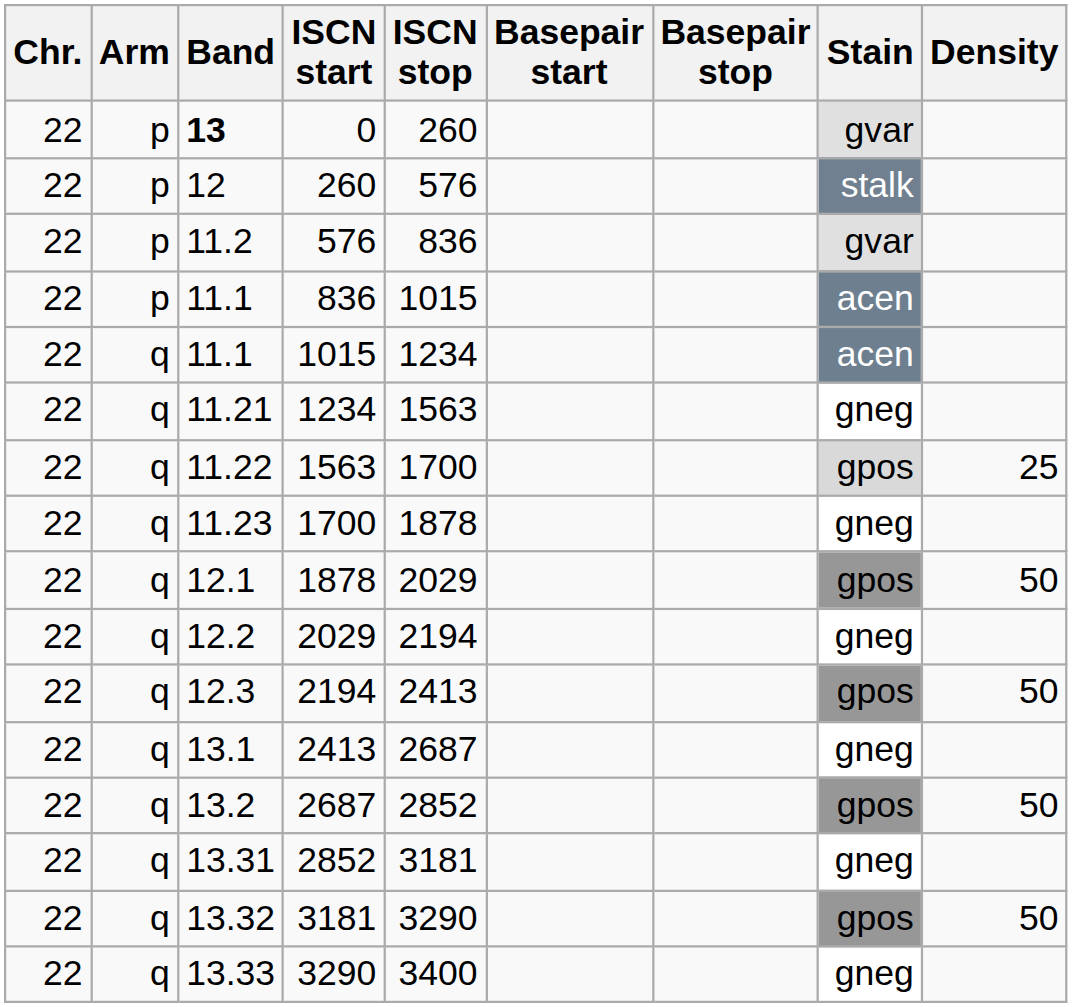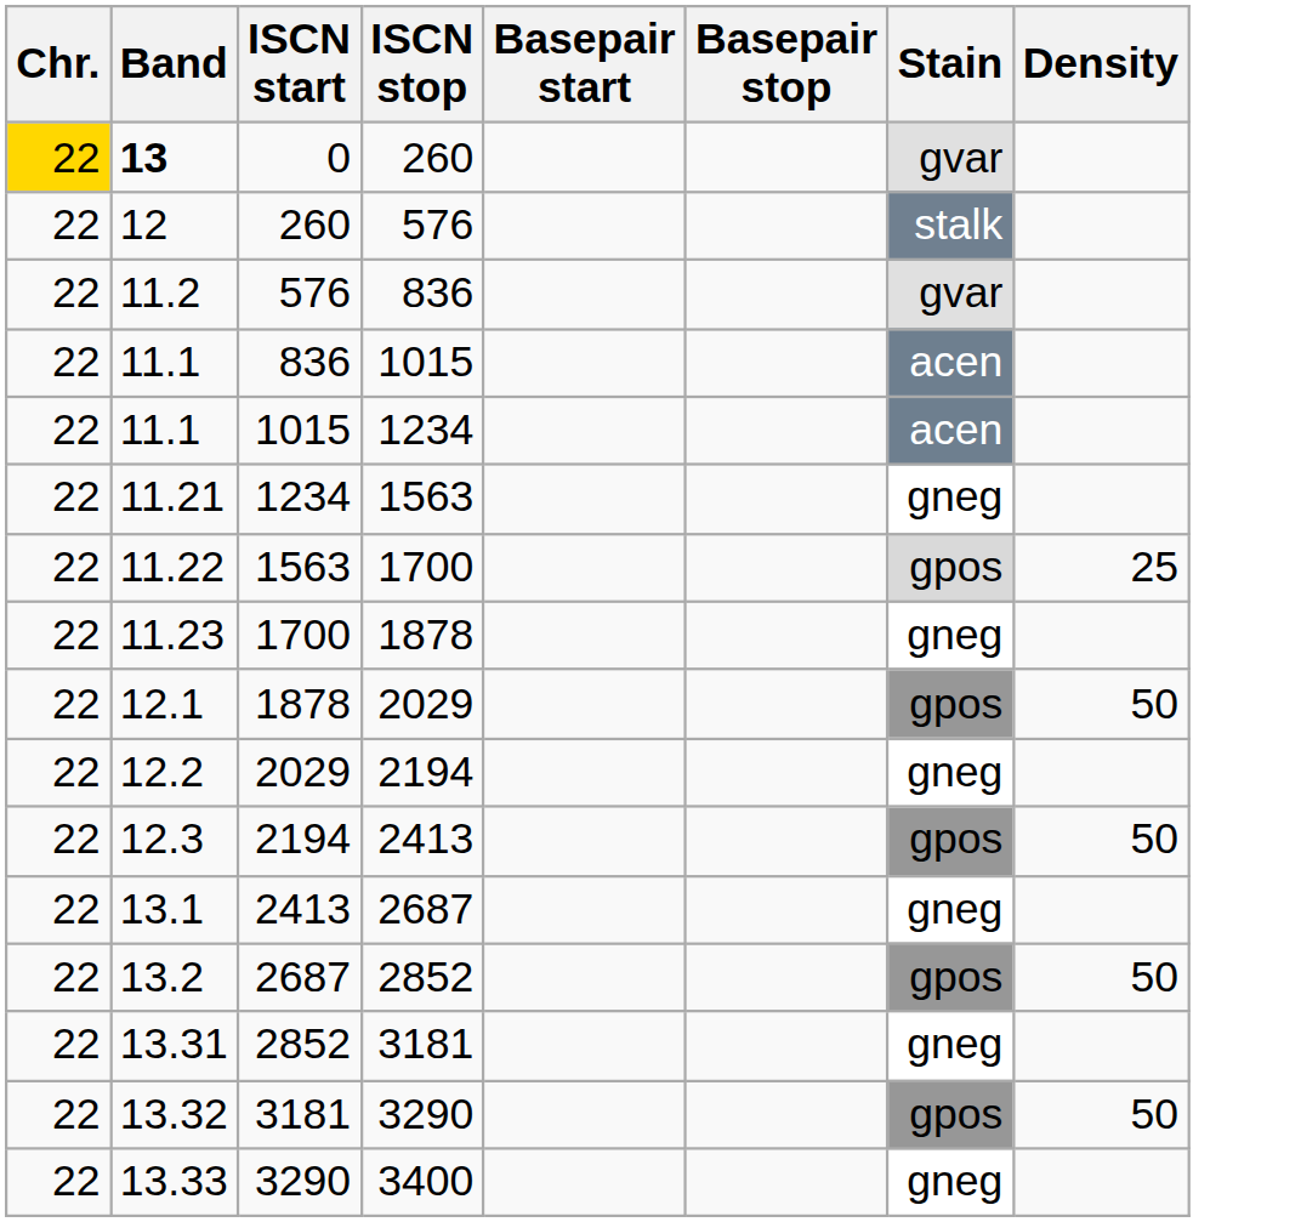- column: Arm | p | p | p | p | q | q | q | q | q | q | q | q | q | q | q | q
0 | Chr.: no background -> gold background
